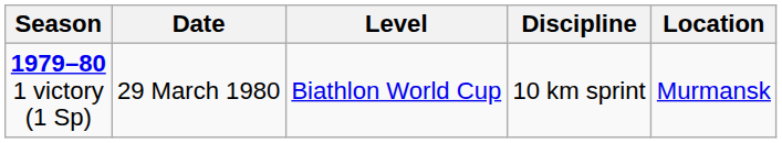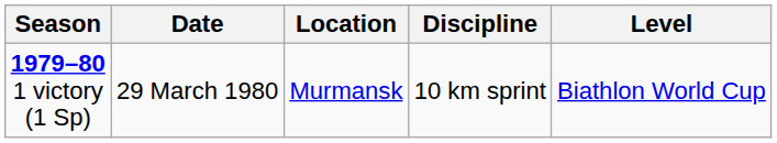columns swapped: Location <-> Level
